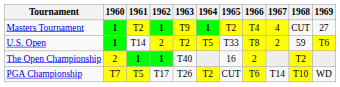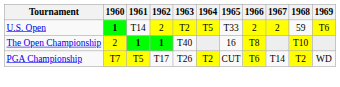- row: Masters Tournament | 1 | T2 | 1 | T9 | 1 | T2 | T4 | 4 | CUT | 27
U.S. Open | 1966: T8 -> 2
The Open Championship | 1966: 2 -> T8
The Open Championship | 1968: T2 -> T10
PGA Championship | 1968: T10 -> T2
